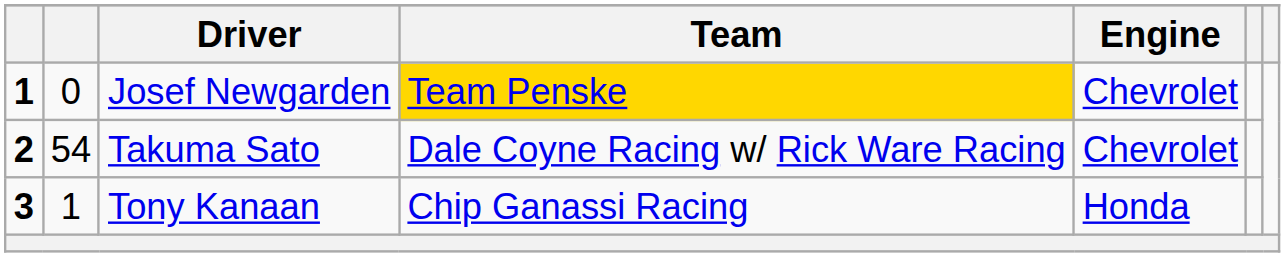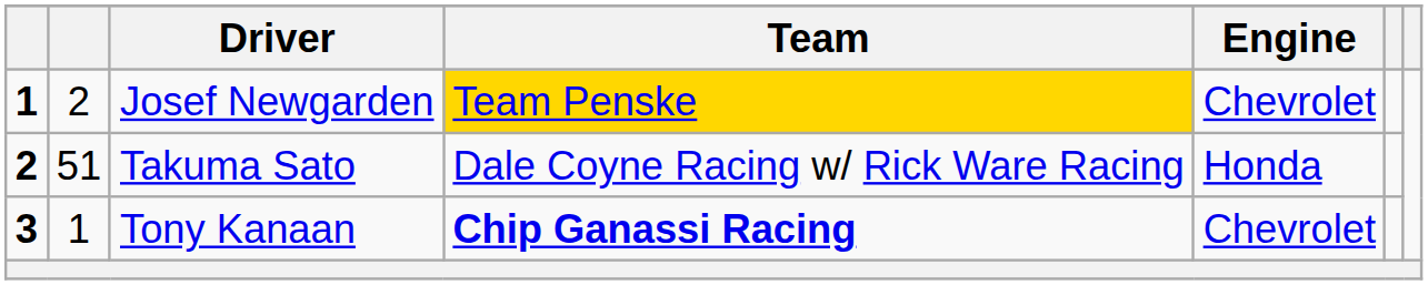Josef Newgarden | column 2: 0 -> 2
Takuma Sato | column 2: 54 -> 51
Takuma Sato | Engine: Chevrolet -> Honda
Tony Kanaan | Team: normal -> bold
Tony Kanaan | Engine: Honda -> Chevrolet
